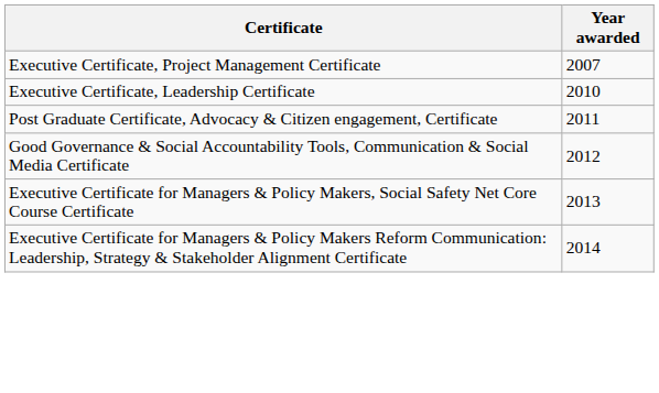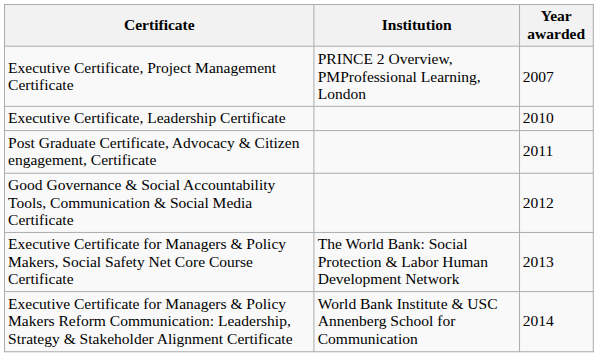+ column: Institution | PRINCE 2 Overview, PMProfessional Learning, London | The World Bank: Social Protection & Labor Human Development Network | World Bank Institute & USC Annenberg School for Communication
